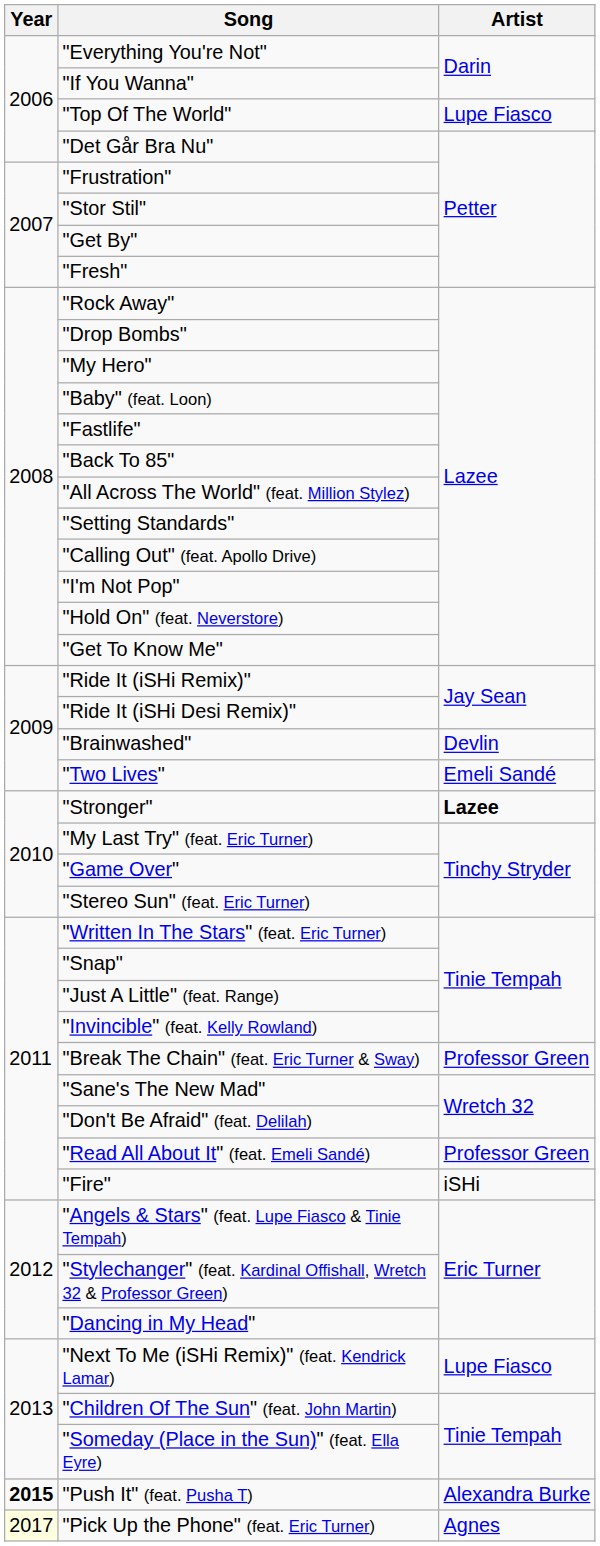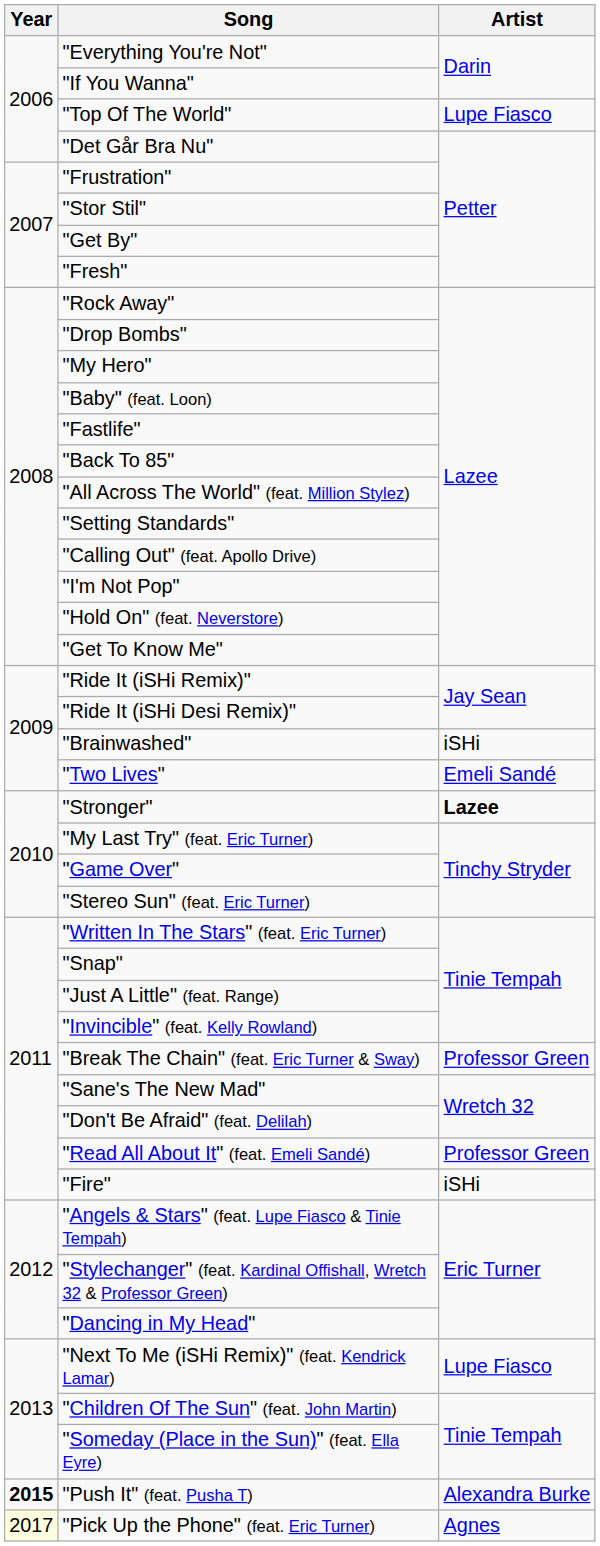"Brainwashed" | Artist: Devlin -> iSHi
